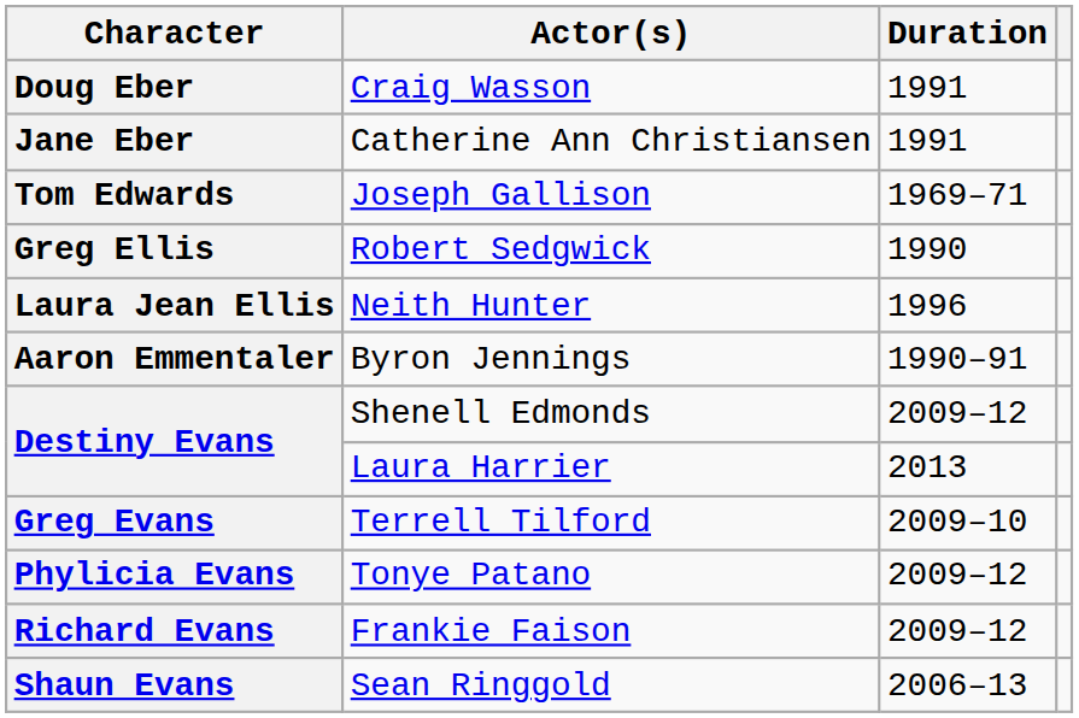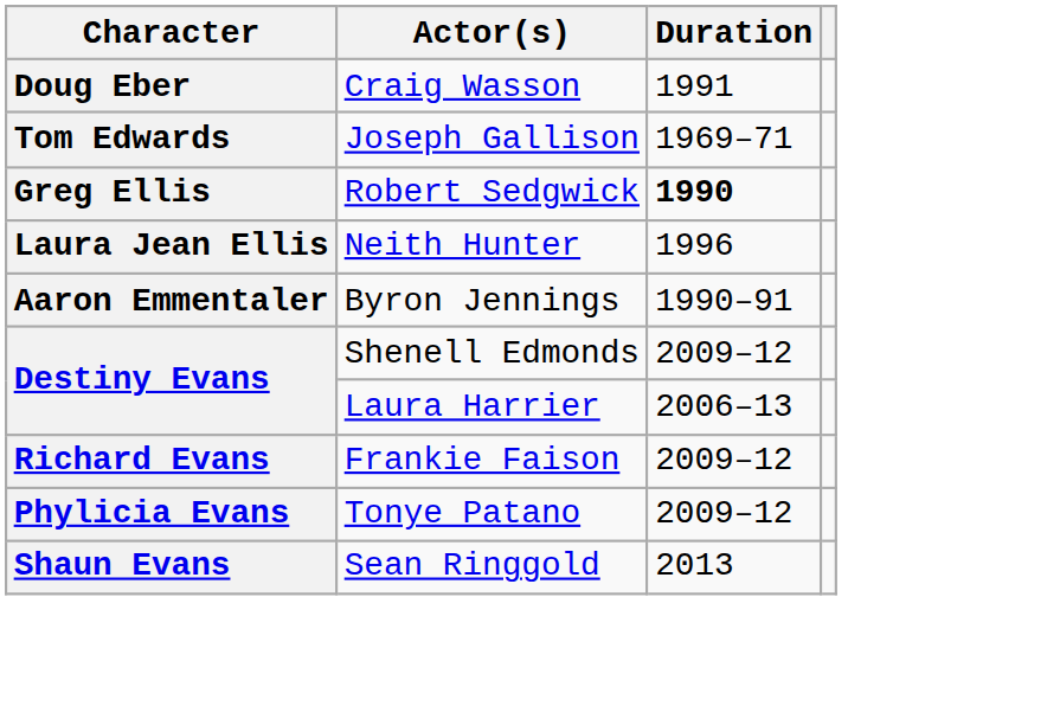- row: Jane Eber | Catherine Ann Christiansen | 1991
Greg Ellis | Duration: normal -> bold
Destiny Evans / Laura Harrier | Duration: 2013 -> 2006–13
- row: Greg Evans | Terrell Tilford | 2009–10
rows swapped: Phylicia Evans <-> Richard Evans
Shaun Evans | Duration: 2006–13 -> 2013
